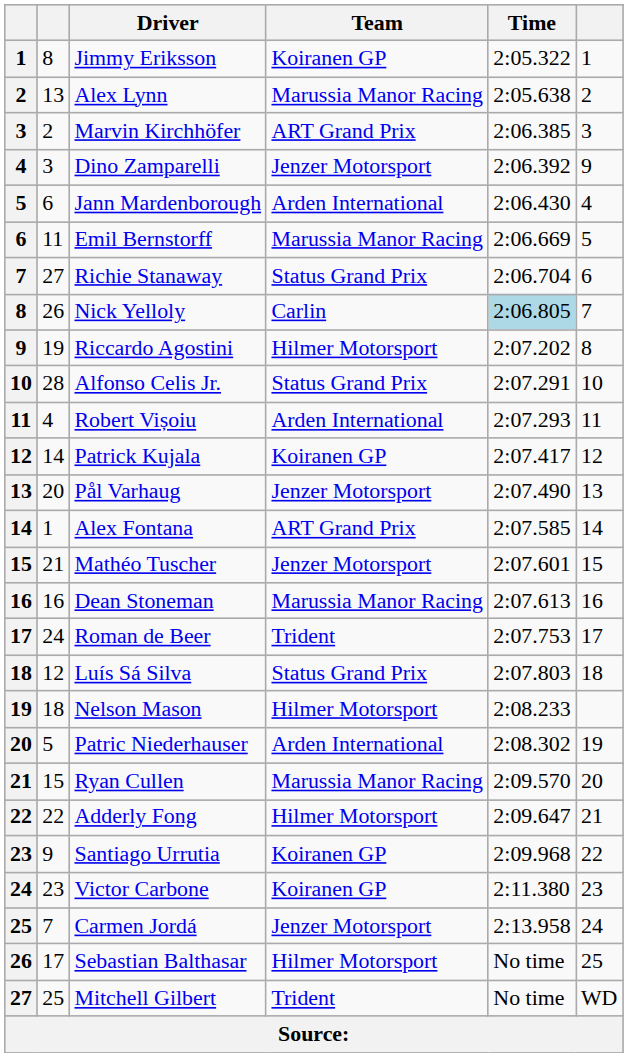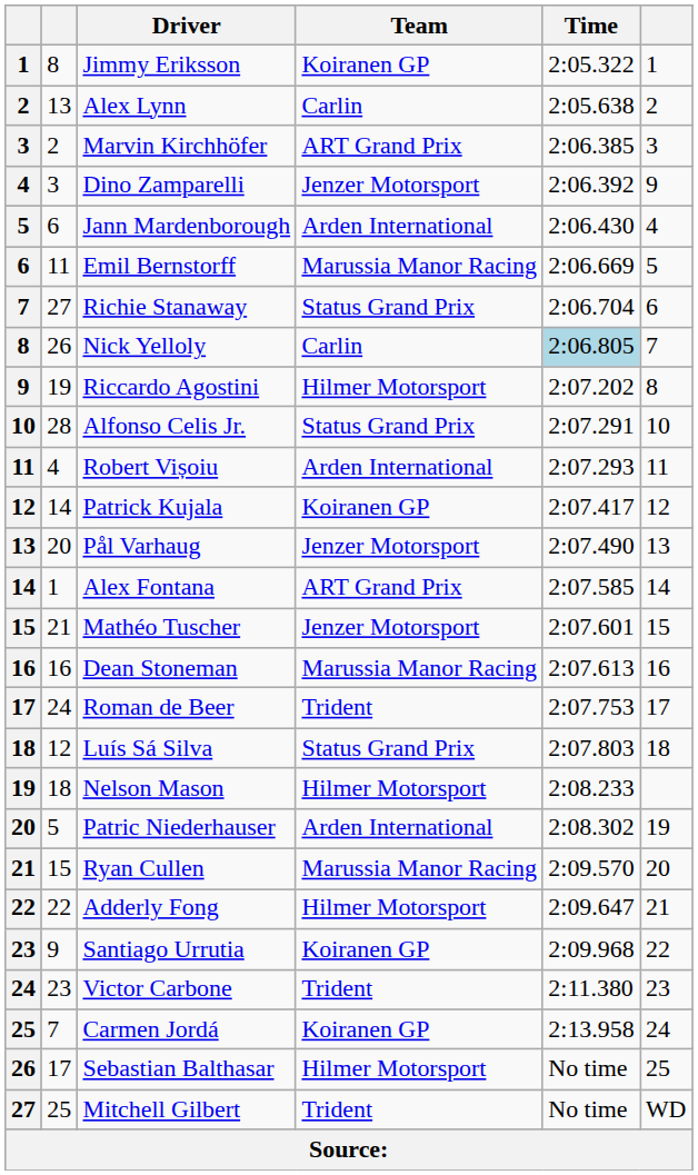Alex Lynn | Team: Marussia Manor Racing -> Carlin
Victor Carbone | Team: Koiranen GP -> Trident
Carmen Jordá | Team: Jenzer Motorsport -> Koiranen GP
